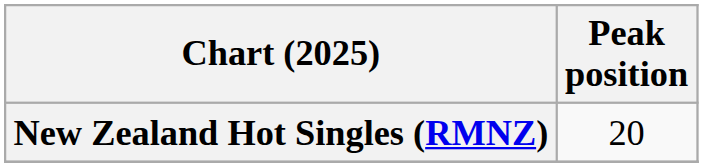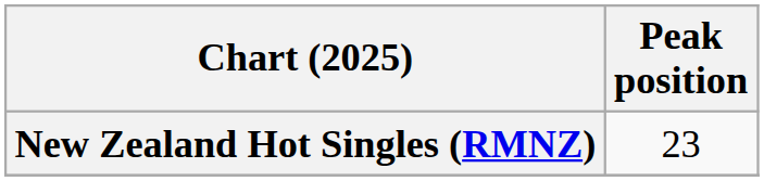New Zealand Hot Singles (RMNZ) | Peak position: 20 -> 23
